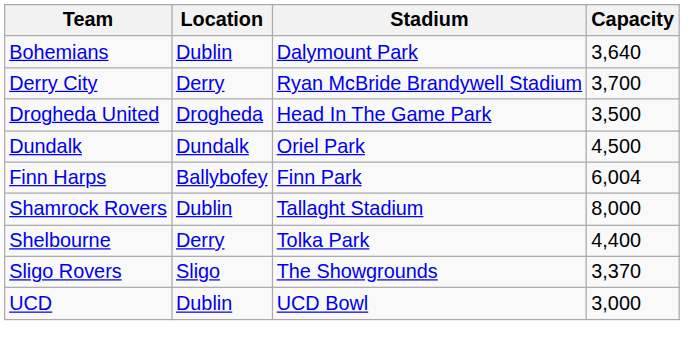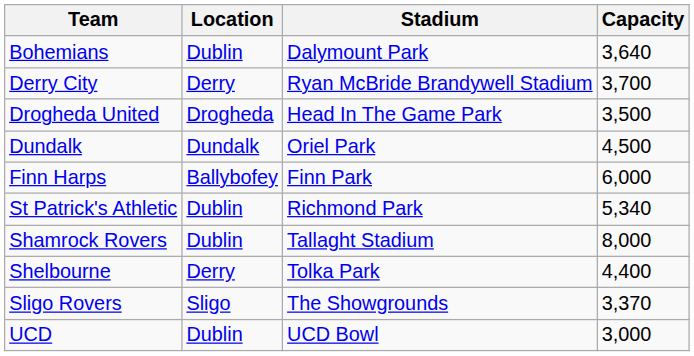Finn Harps | Capacity: 6,004 -> 6,000
+ row: St Patrick's Athletic | Dublin | Richmond Park | 5,340
